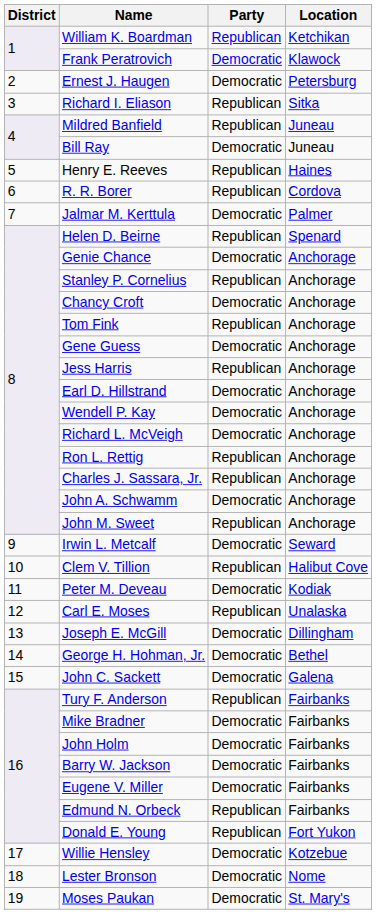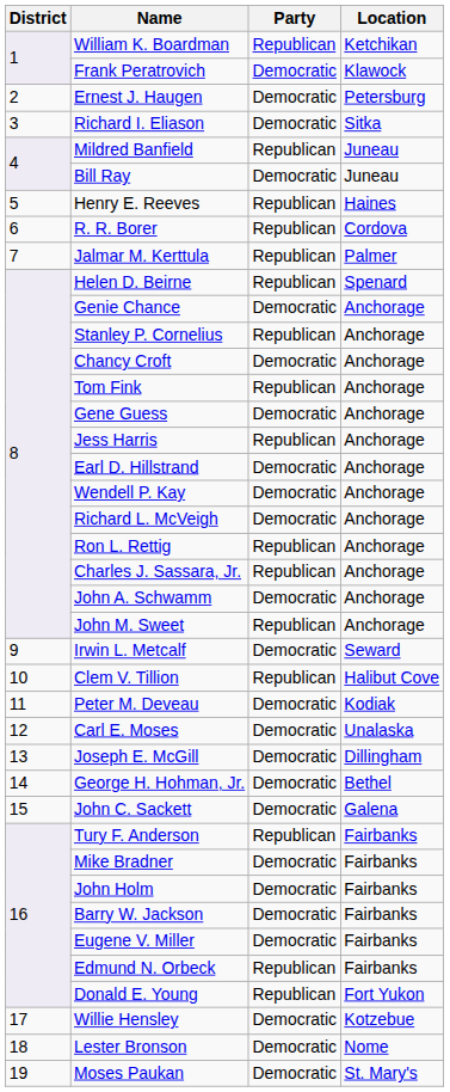Richard I. Eliason | Party: Republican -> Democratic
Jalmar M. Kerttula | Party: Democratic -> Republican
Carl E. Moses | Party: Republican -> Democratic
